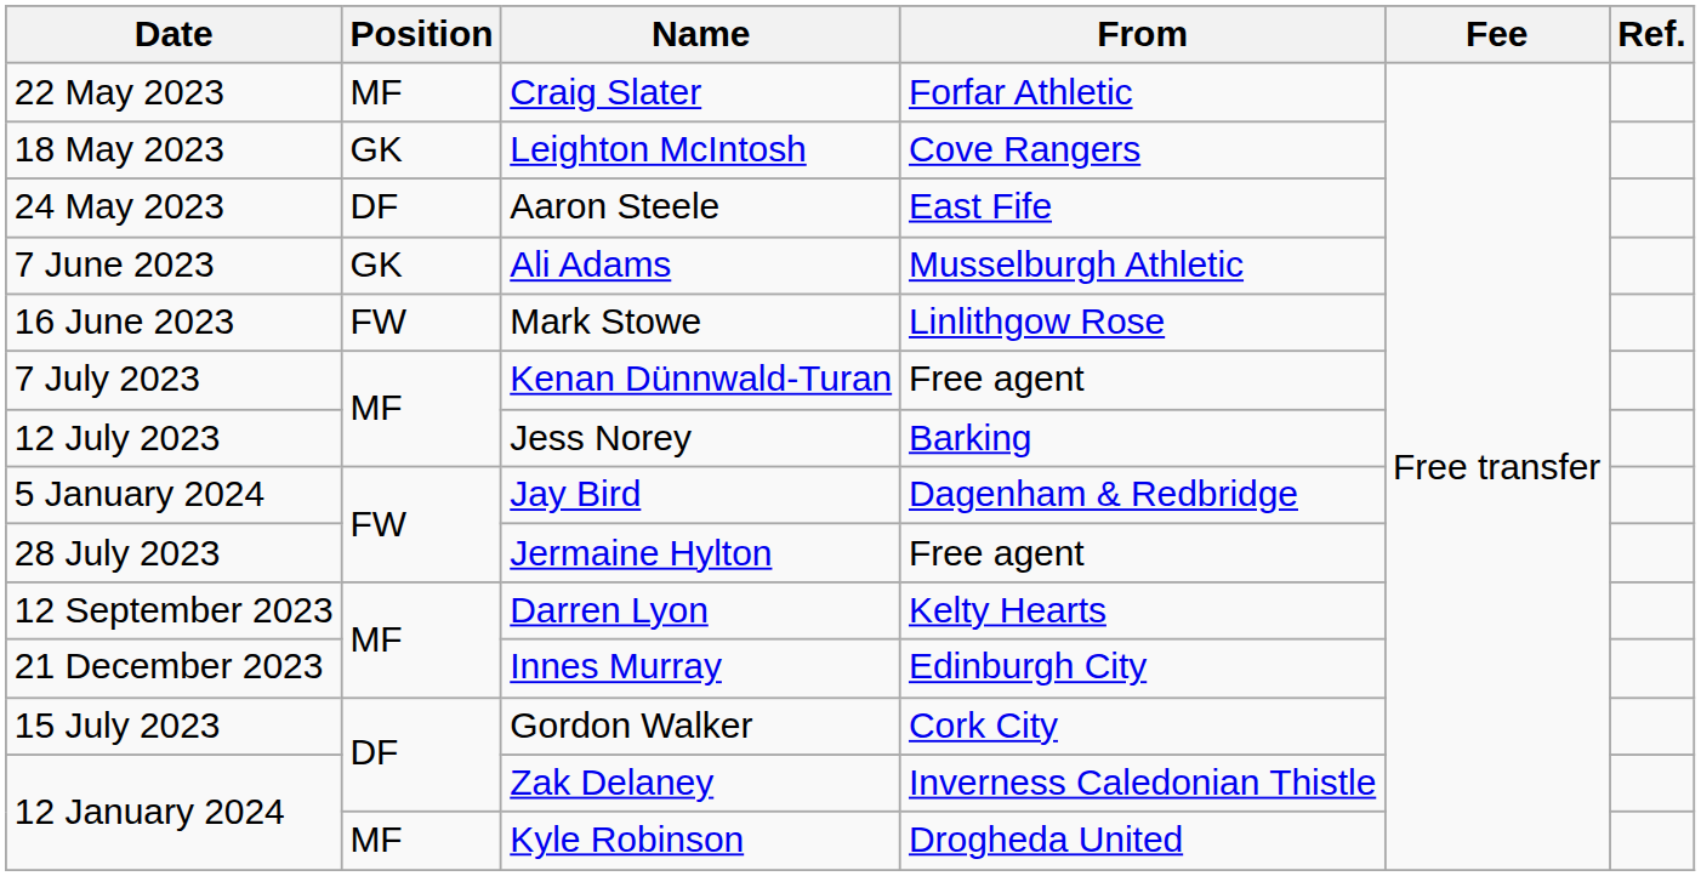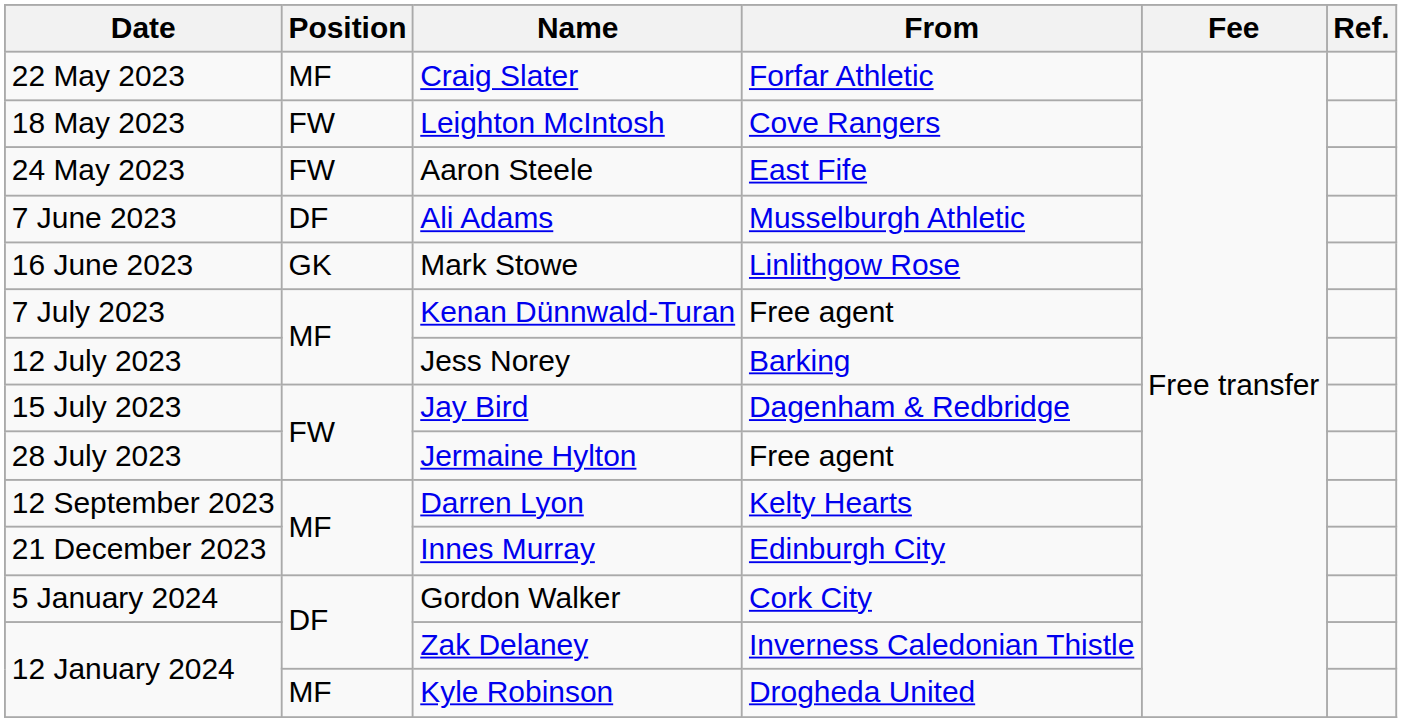Leighton McIntosh | Position: GK -> FW
Aaron Steele | Position: DF -> FW
Ali Adams | Position: GK -> DF
Mark Stowe | Position: FW -> GK
Jay Bird | Date: 5 January 2024 -> 15 July 2023
Gordon Walker | Date: 15 July 2023 -> 5 January 2024
